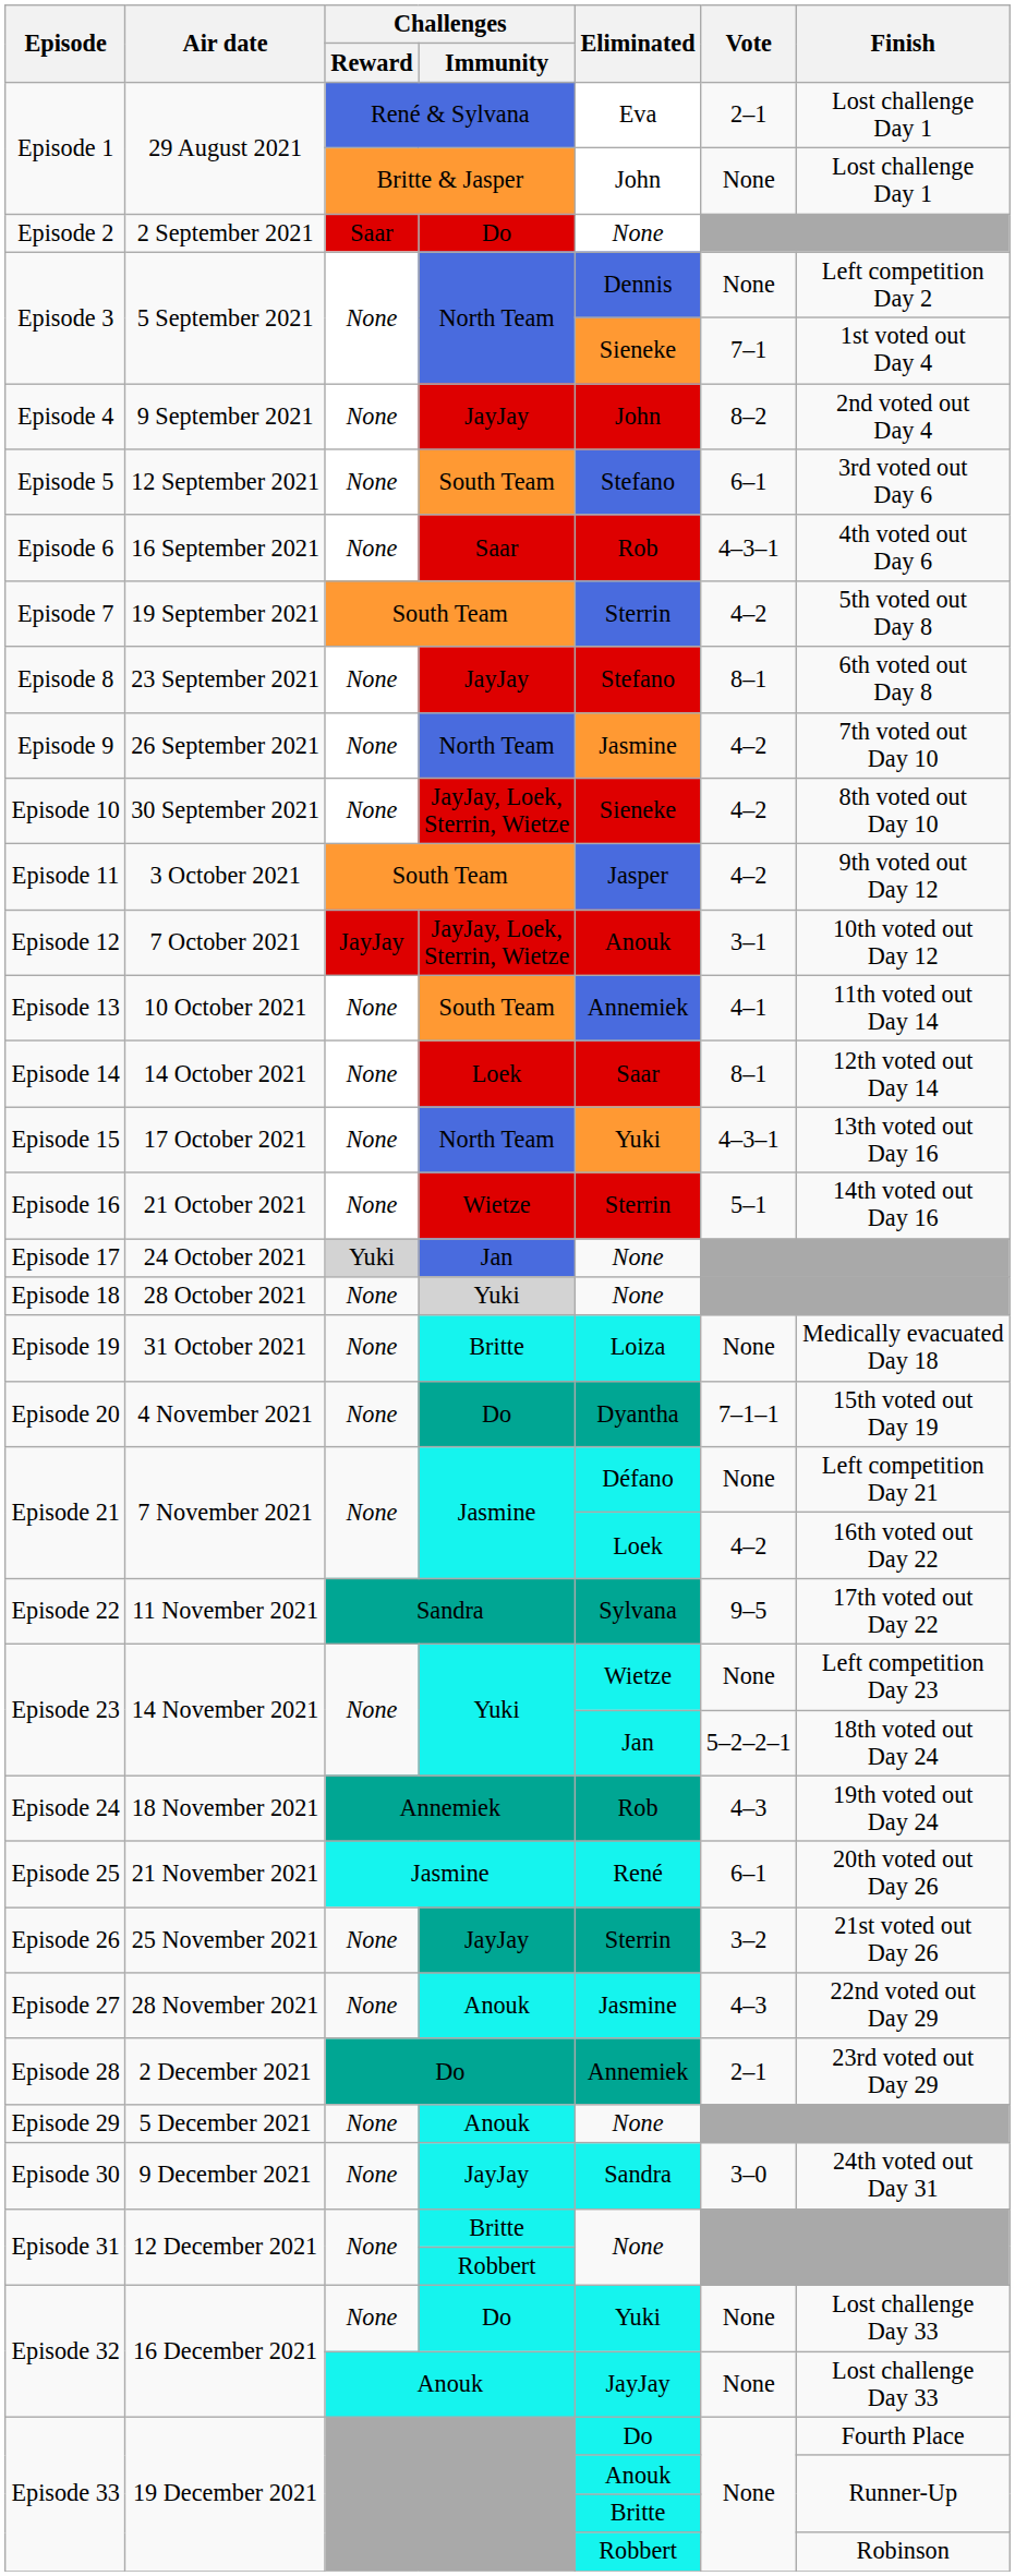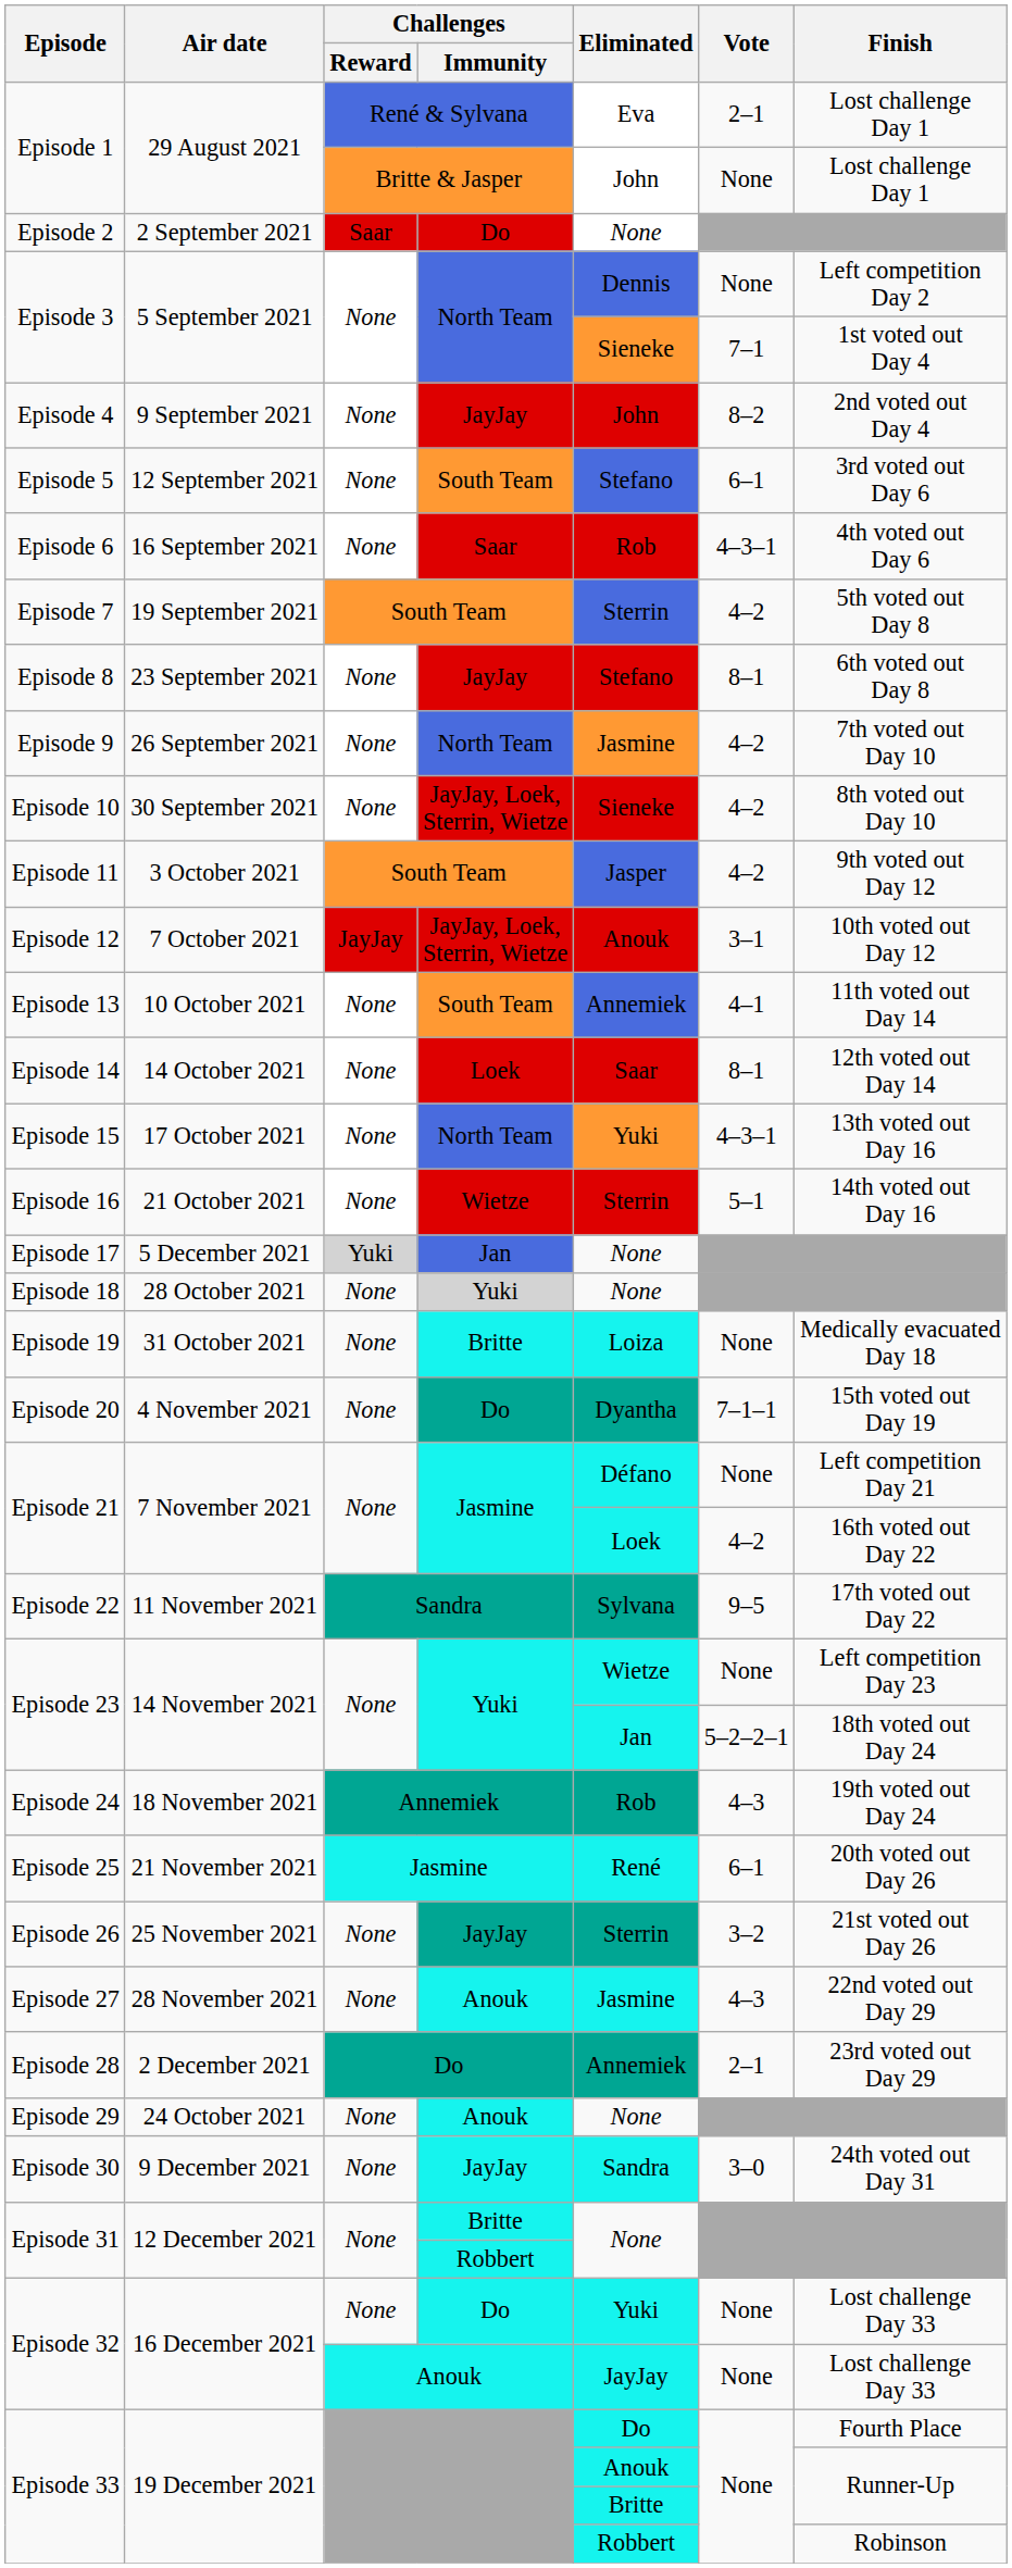Episode 17 | Air date: 24 October 2021 -> 5 December 2021
Episode 29 | Air date: 5 December 2021 -> 24 October 2021
